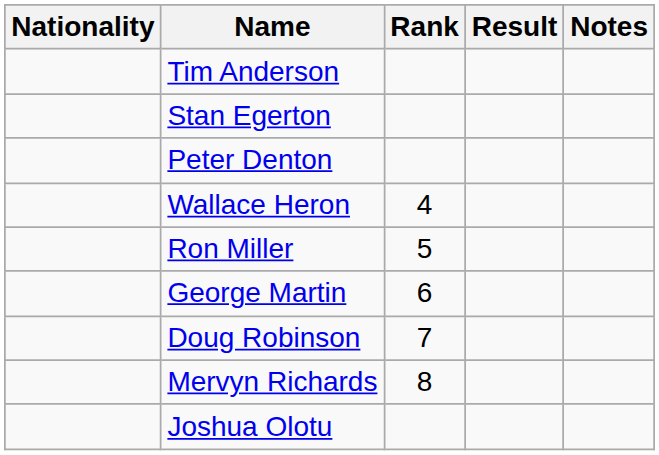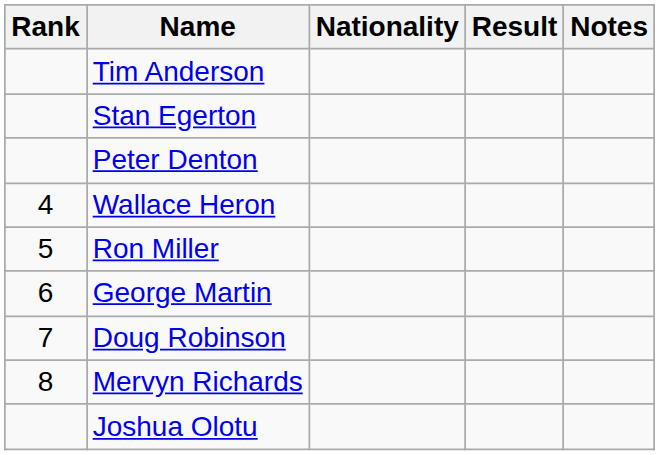columns swapped: Rank <-> Nationality
